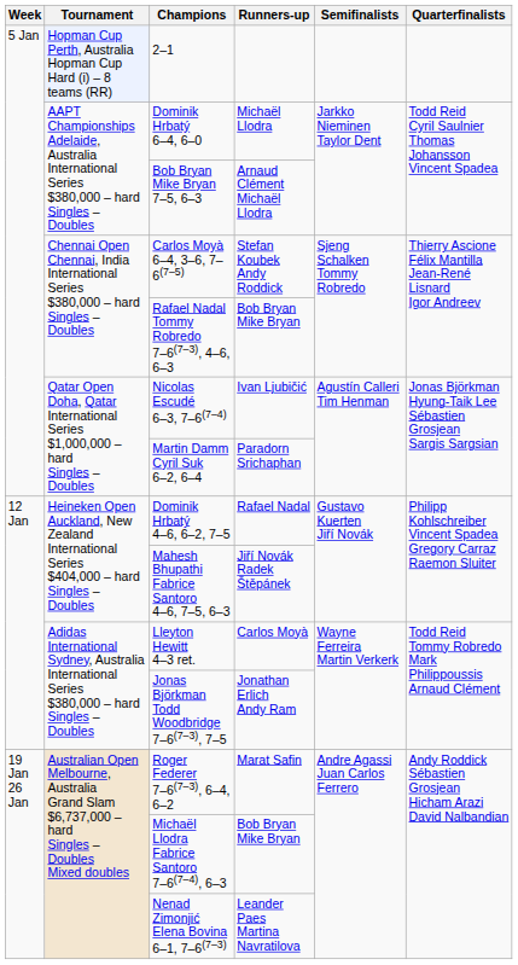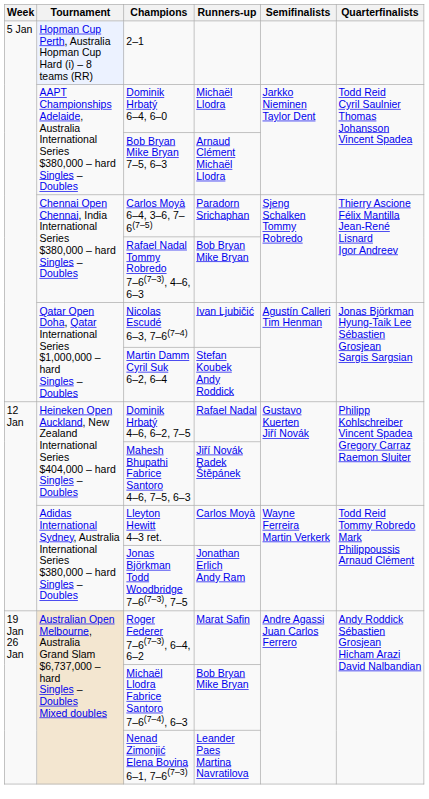Carlos Moyà 6–4, 3–6, 7–6(7–5) | Runners-up: Stefan Koubek Andy Roddick -> Paradorn Srichaphan
Martin Damm Cyril Suk 6–2, 6–4 | Runners-up: Paradorn Srichaphan -> Stefan Koubek Andy Roddick
